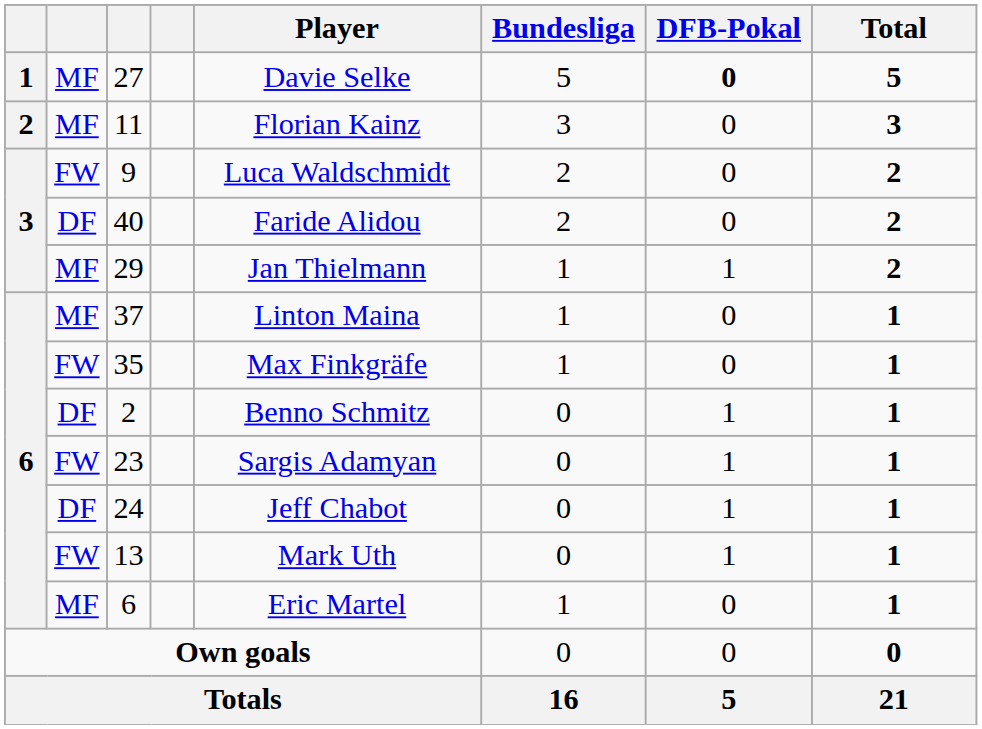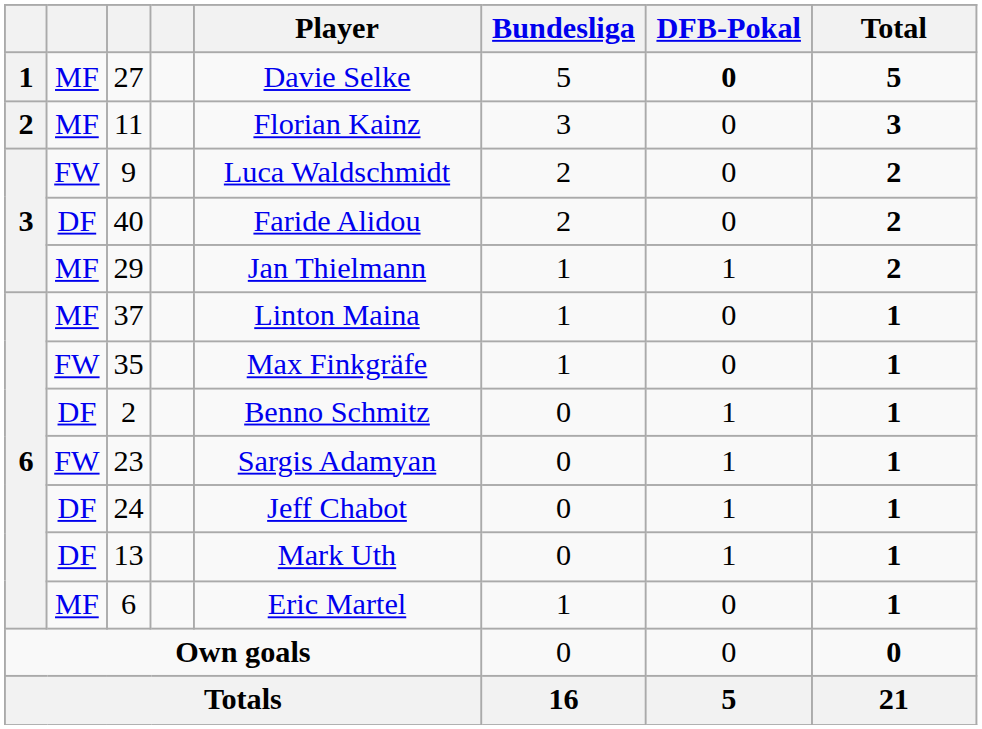13 | column 2: FW -> DF
